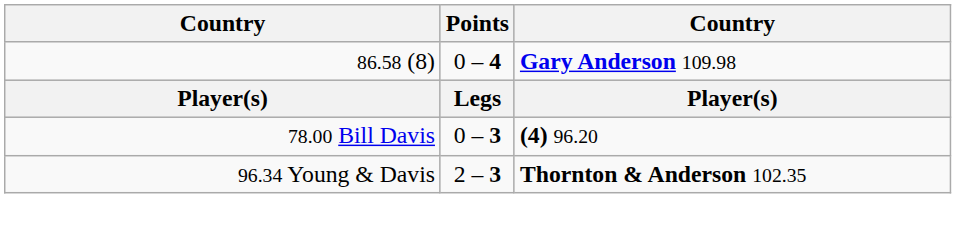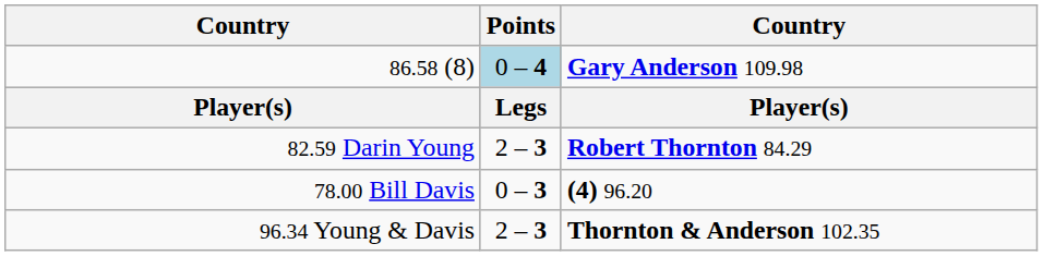86.58 (8) | Points: no background -> lightblue background
+ row: 82.59 Darin Young | 2 – 3 | Robert Thornton 84.29
